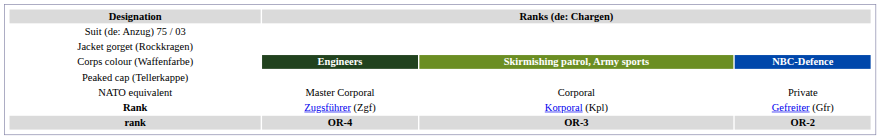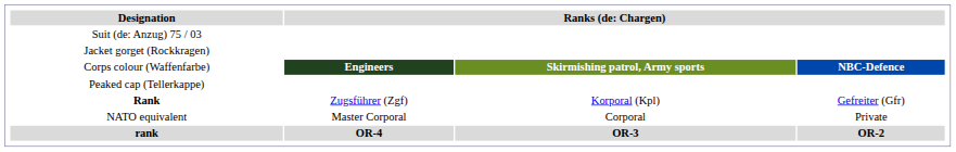rows swapped: Rank <-> NATO equivalent
